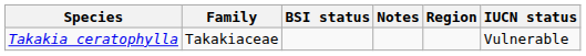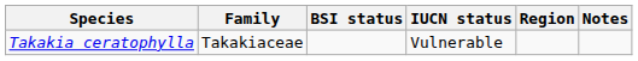columns swapped: IUCN status <-> Notes
